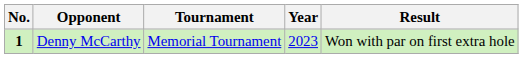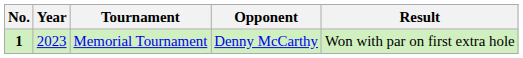columns swapped: Year <-> Opponent
